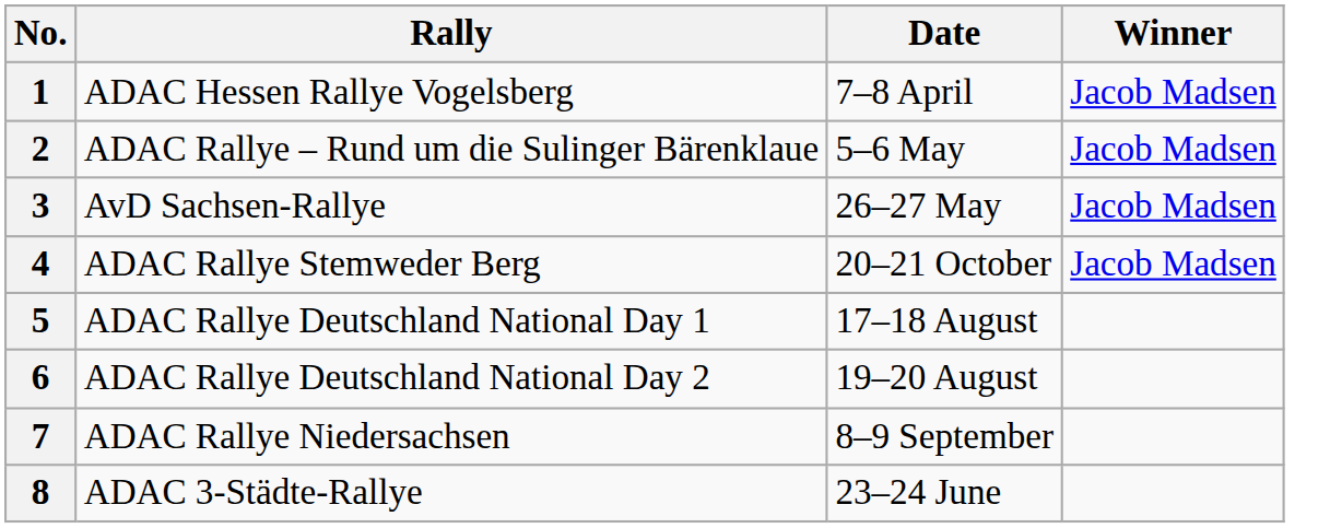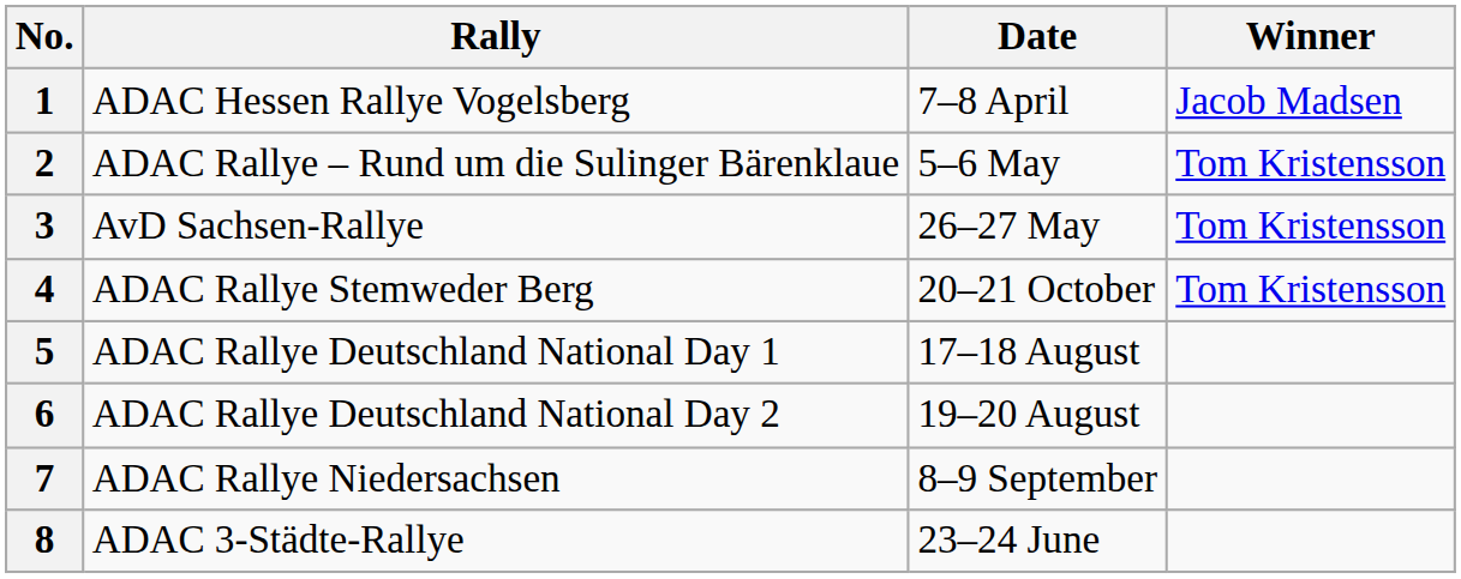2 | Winner: Jacob Madsen -> Tom Kristensson
3 | Winner: Jacob Madsen -> Tom Kristensson
4 | Winner: Jacob Madsen -> Tom Kristensson
